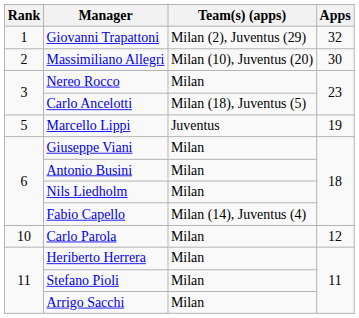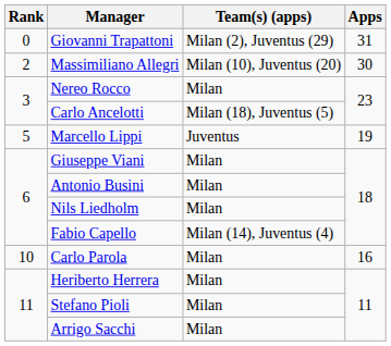Giovanni Trapattoni | Rank: 1 -> 0
Giovanni Trapattoni | Apps: 32 -> 31
Carlo Parola | Apps: 12 -> 16
